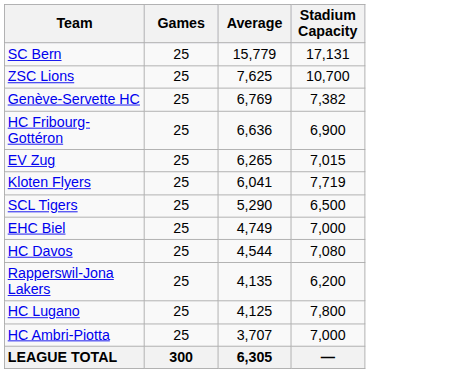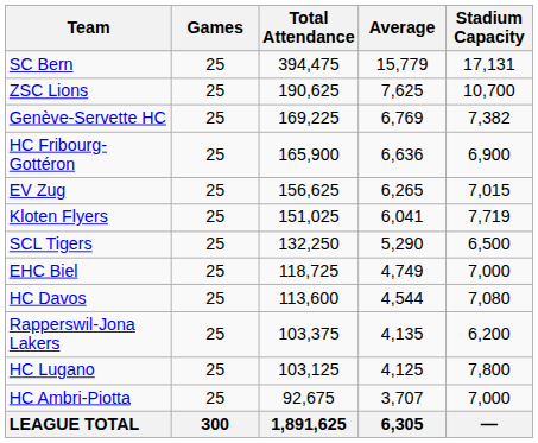+ column: Total Attendance | 394,475 | 190,625 | 169,225 | 165,900 | 156,625 | 151,025 | 132,250 | 118,725 | 113,600 | 103,375 | 103,125 | 92,675 | 1,891,625
